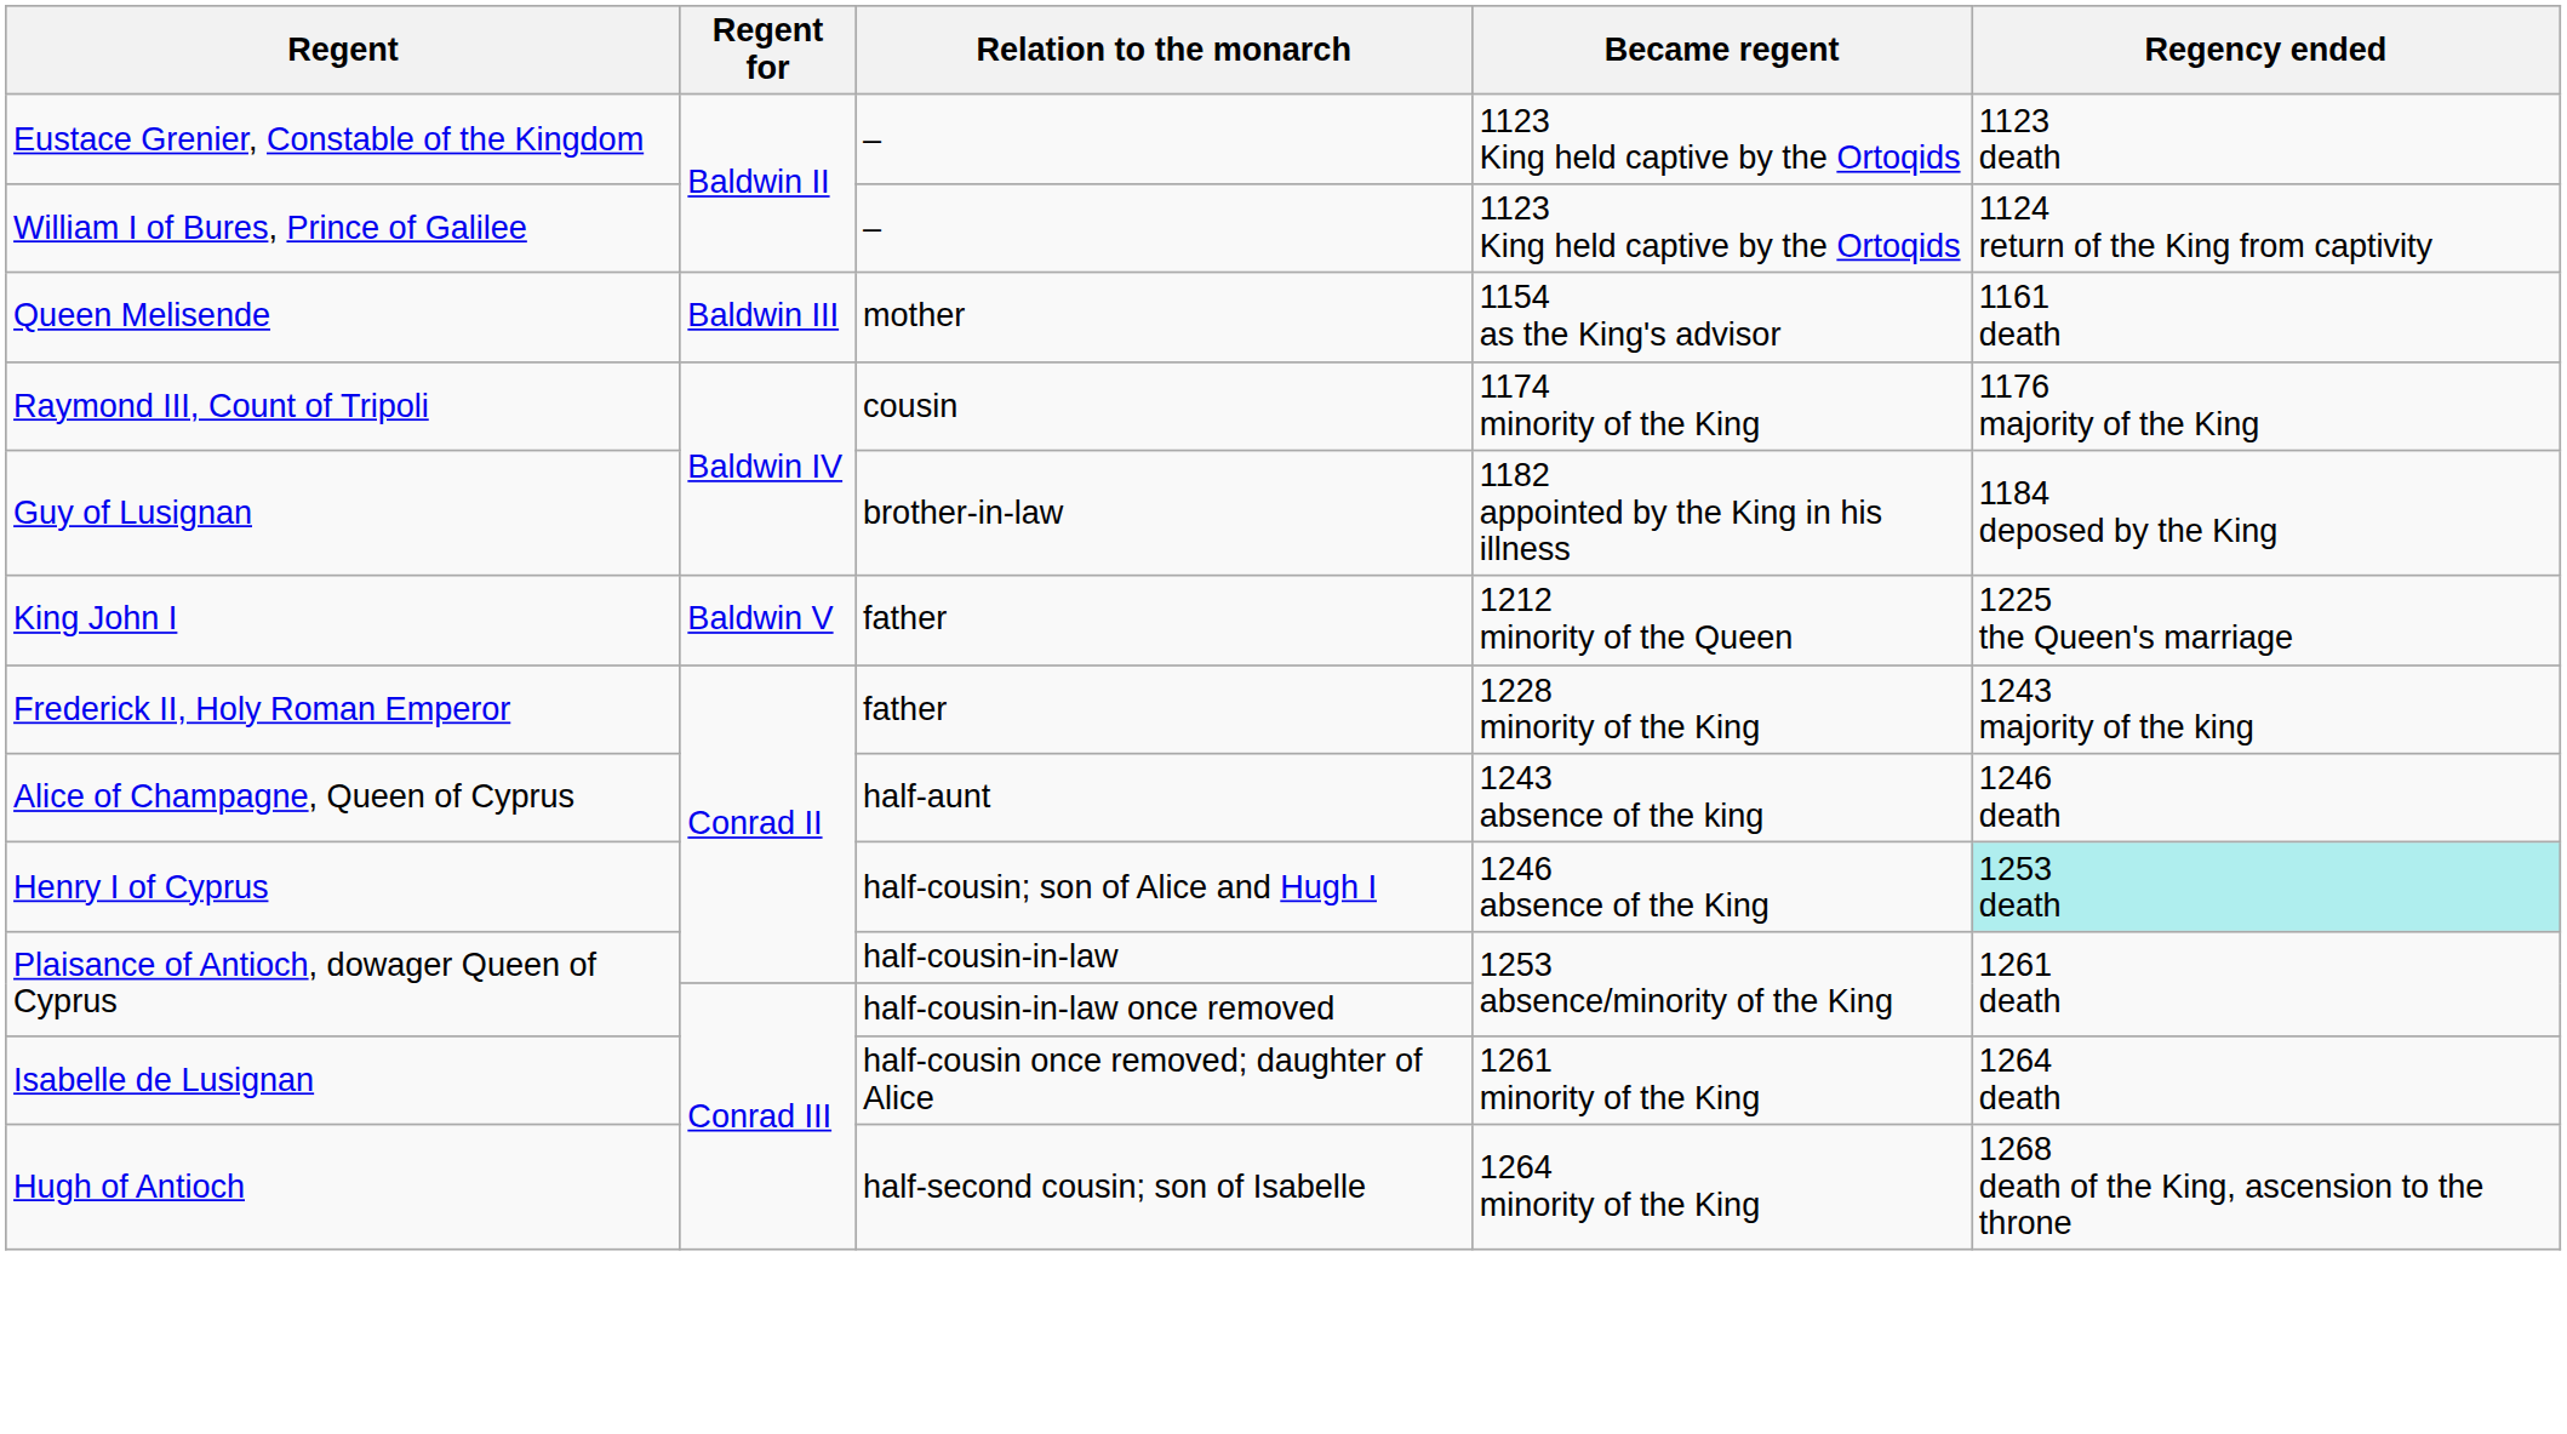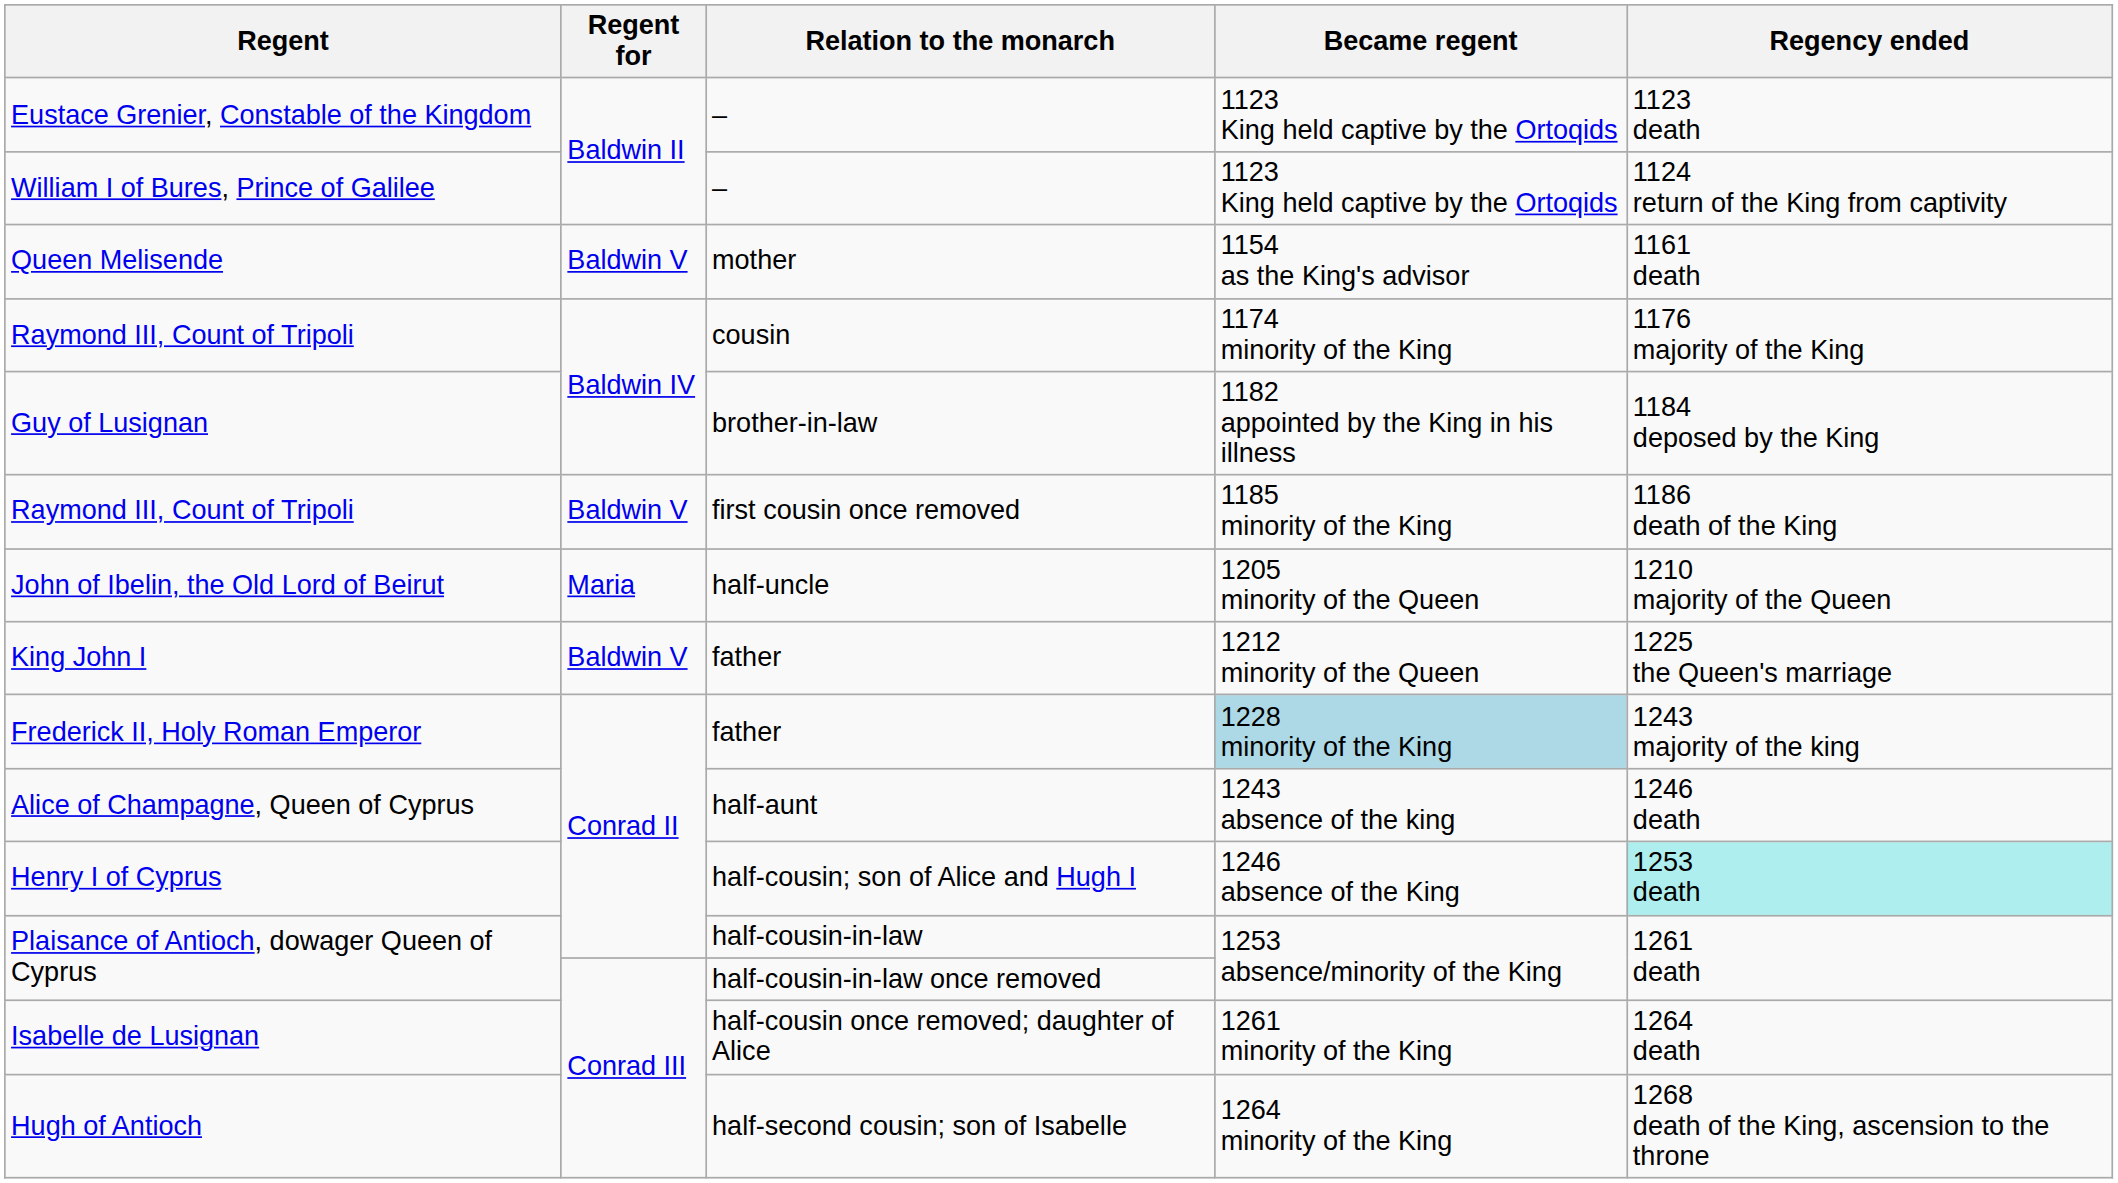Queen Melisende | Regent for: Baldwin III -> Baldwin V
+ row: Raymond III, Count of Tripoli | Baldwin V | first cousin once removed | 1185 minority of the King | 1186 death of the King
+ row: John of Ibelin, the Old Lord of Beirut | Maria | half-uncle | 1205 minority of the Queen | 1210 majority of the Queen
Frederick II, Holy Roman Emperor | Became regent: no background -> lightblue background
